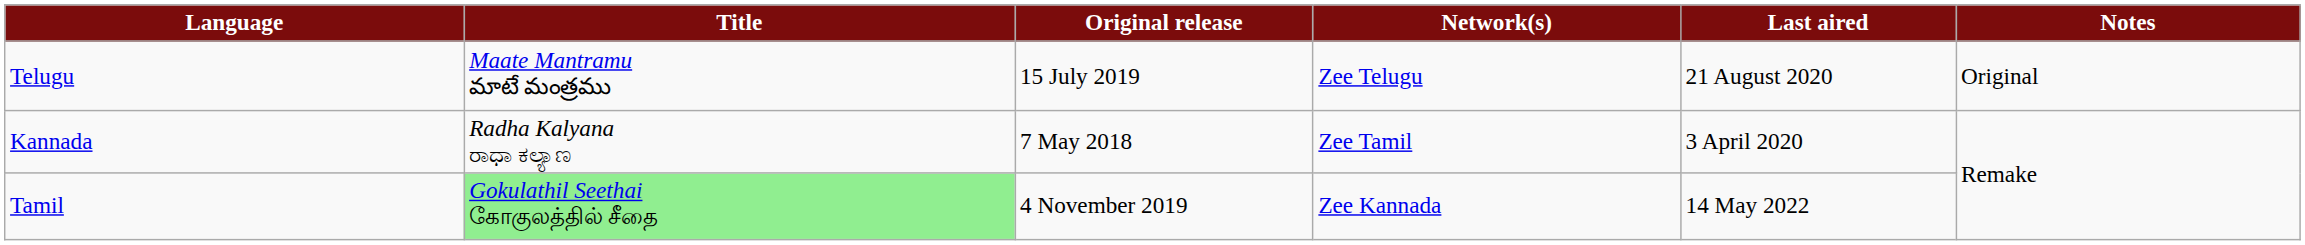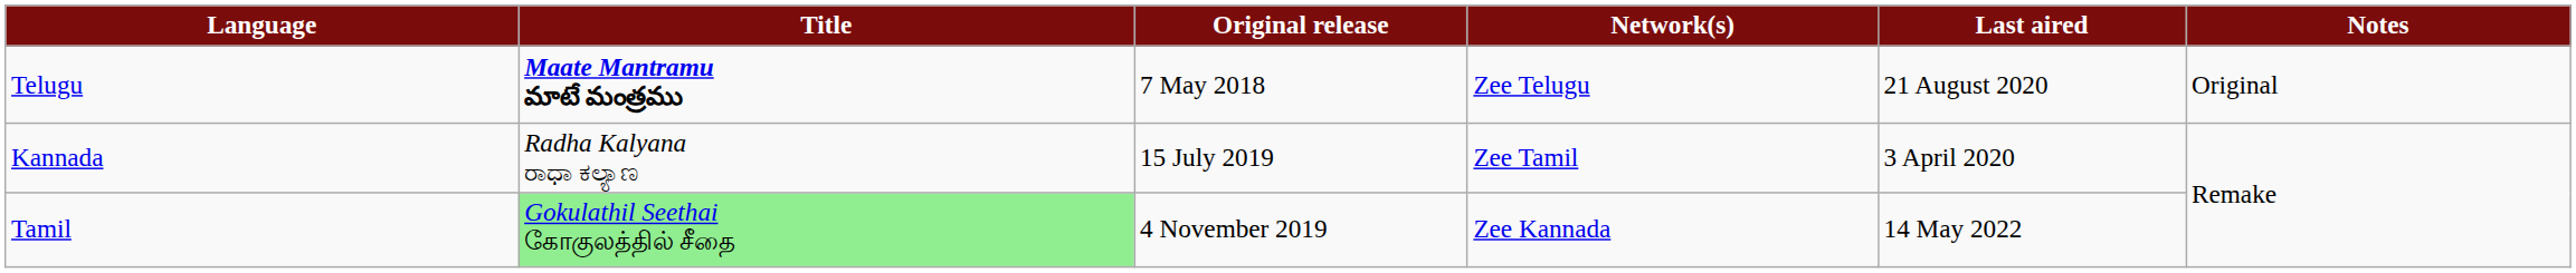Telugu | Title: normal -> bold
Telugu | Original release: 15 July 2019 -> 7 May 2018
Kannada | Original release: 7 May 2018 -> 15 July 2019
